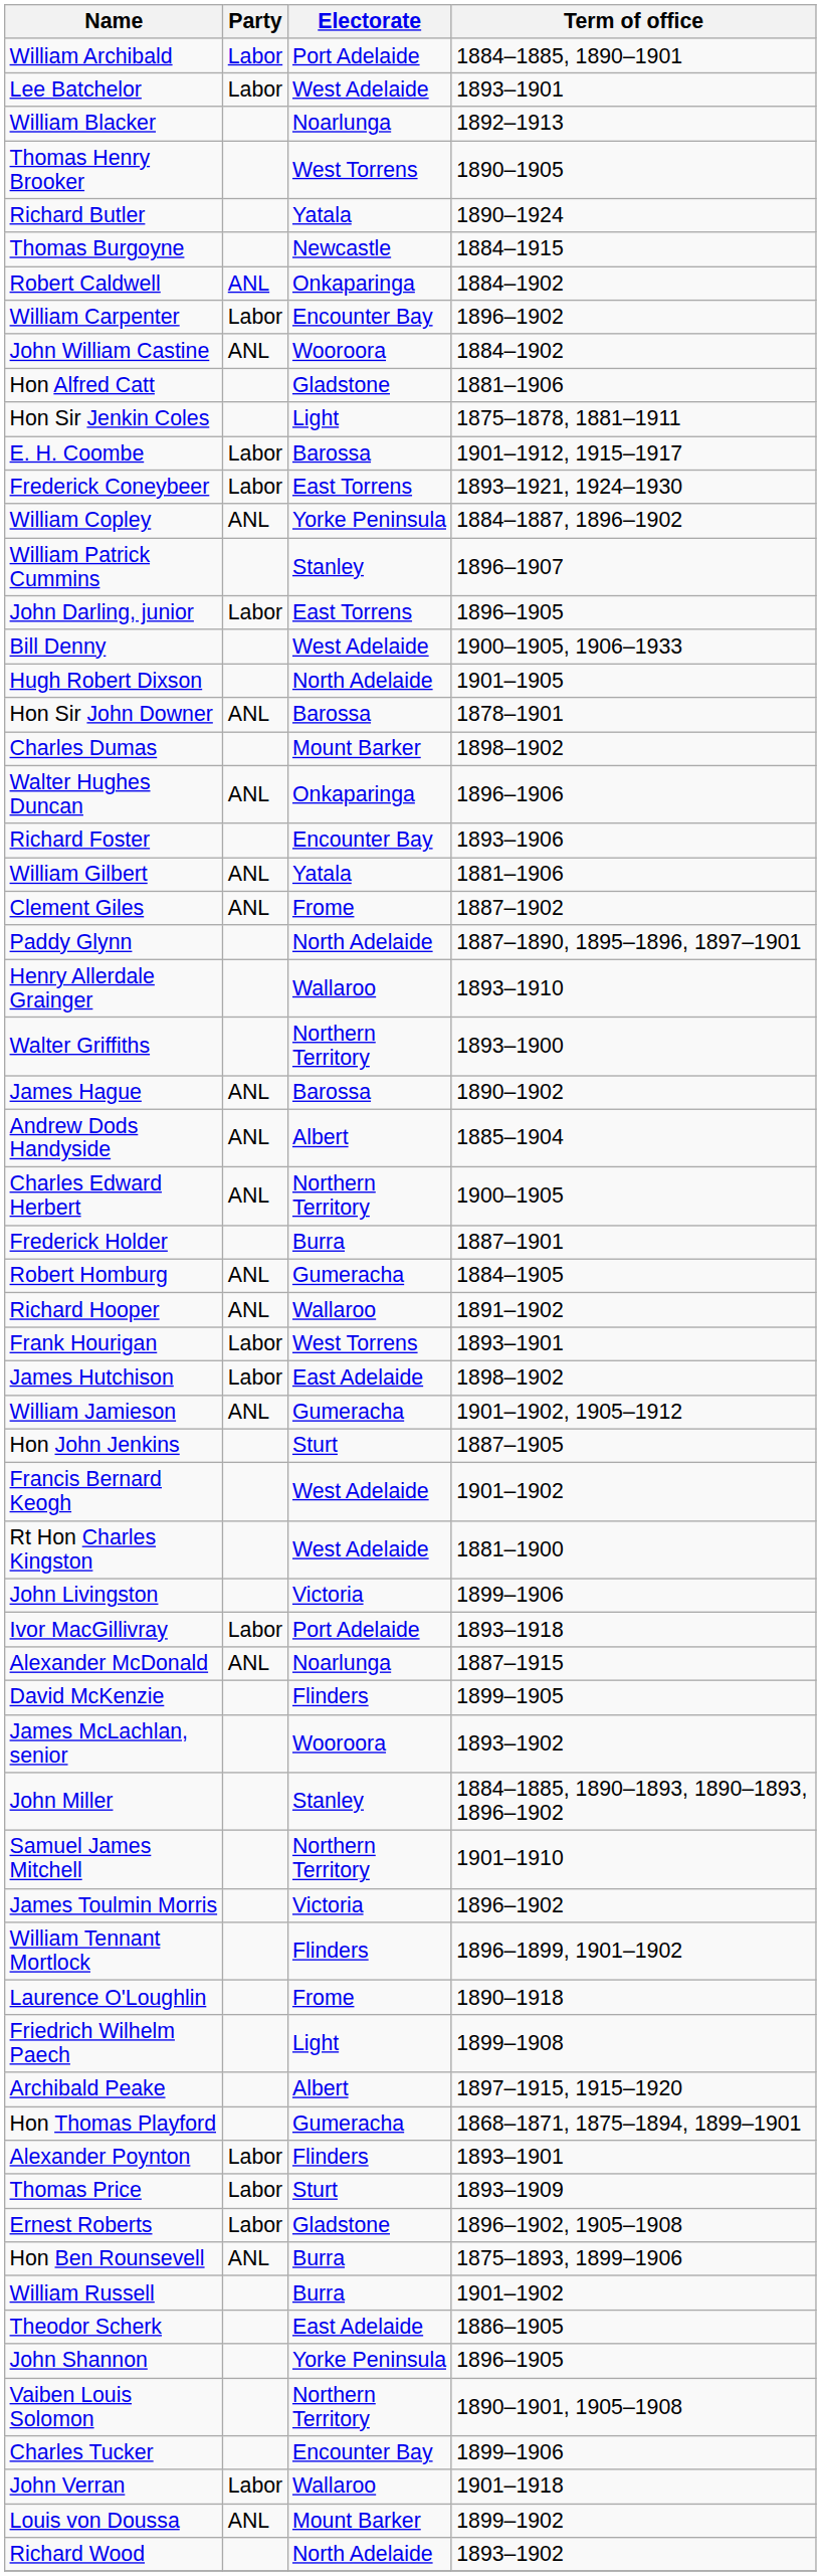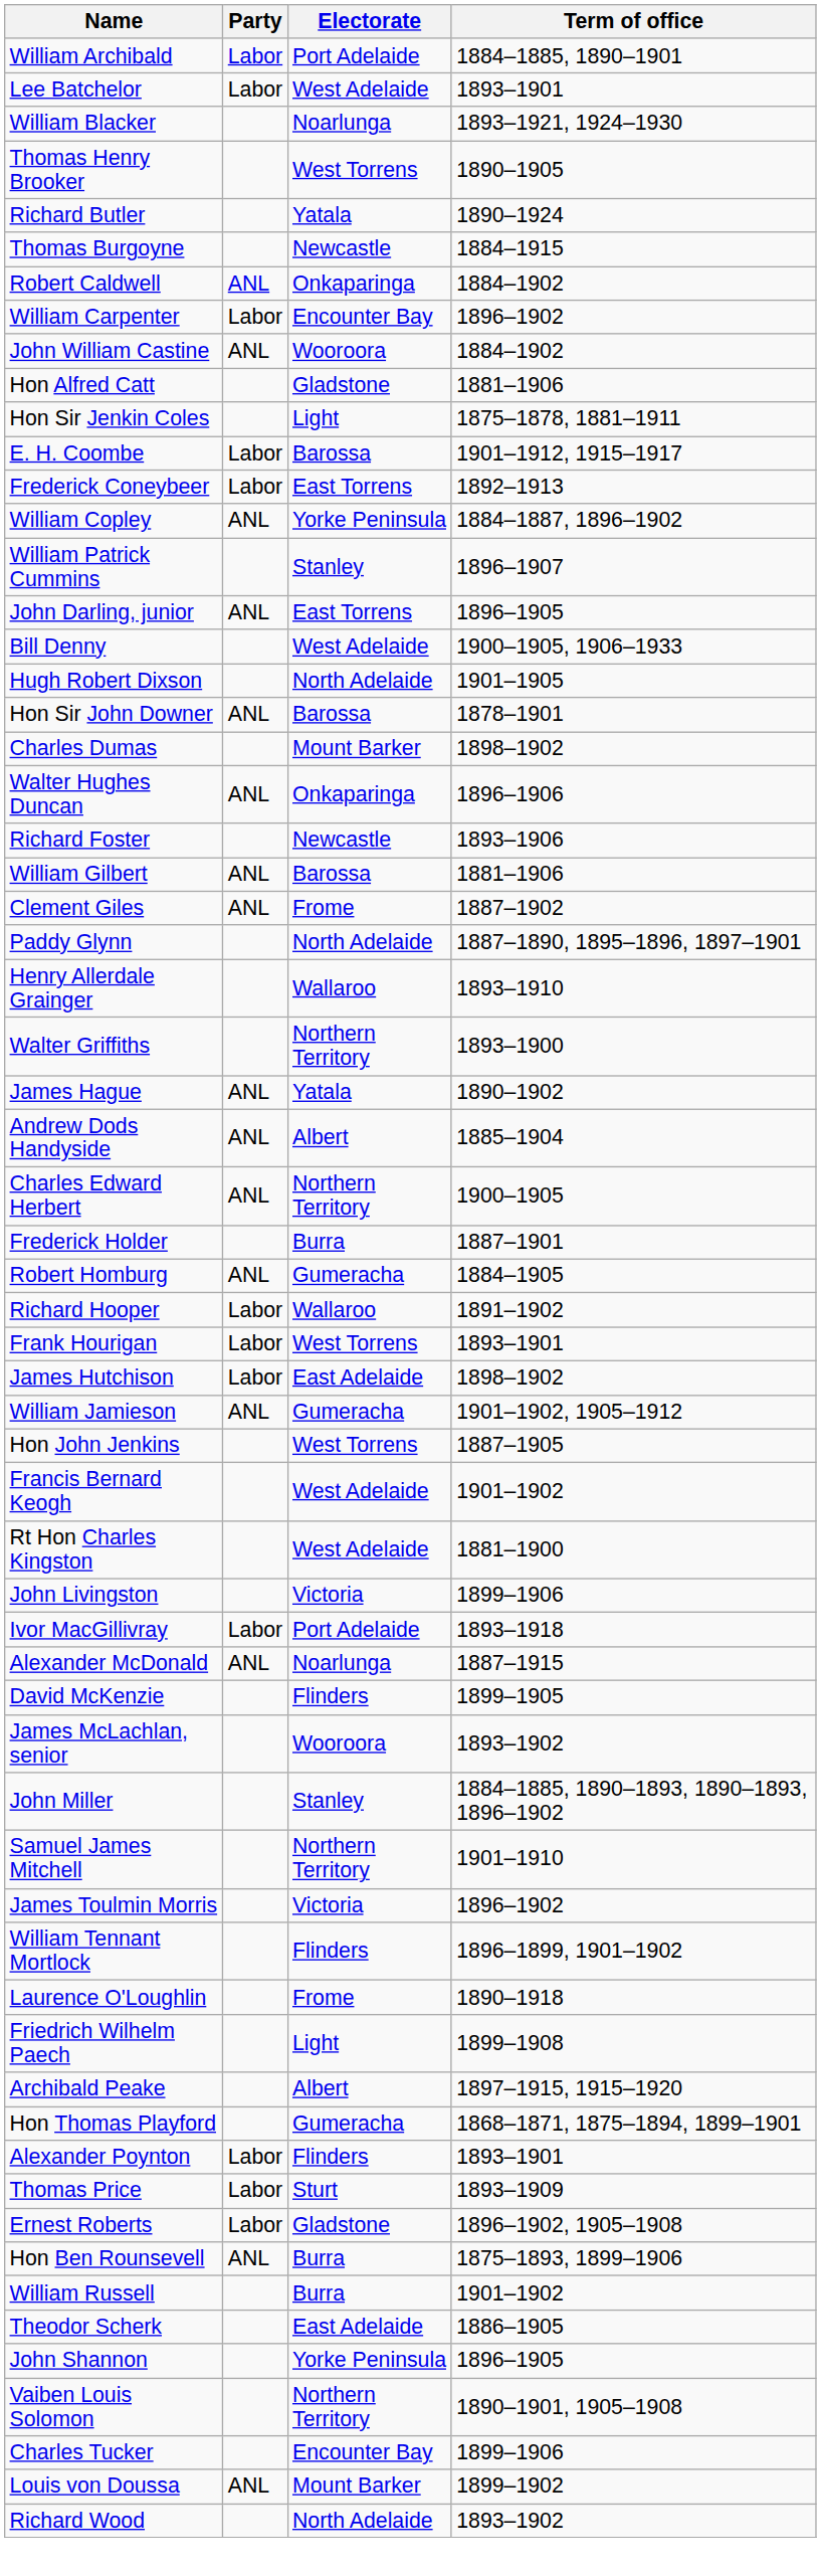William Blacker | Term of office: 1892–1913 -> 1893–1921, 1924–1930
Frederick Coneybeer | Term of office: 1893–1921, 1924–1930 -> 1892–1913
John Darling, junior | Party: Labor -> ANL
Richard Foster | Electorate: Encounter Bay -> Newcastle
William Gilbert | Electorate: Yatala -> Barossa
James Hague | Electorate: Barossa -> Yatala
Richard Hooper | Party: ANL -> Labor
Hon John Jenkins | Electorate: Sturt -> West Torrens
- row: John Verran | Labor | Wallaroo | 1901–1918
